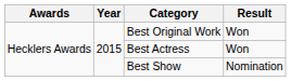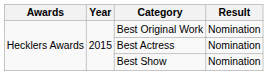Best Original Work | Result: Won -> Nomination
Best Actress | Result: Won -> Nomination
